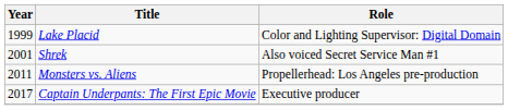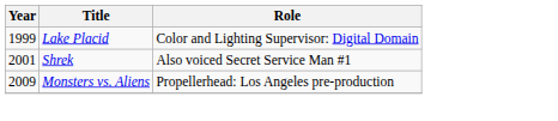Monsters vs. Aliens | Year: 2011 -> 2009
- row: 2017 | Captain Underpants: The First Epic Movie | Executive producer
